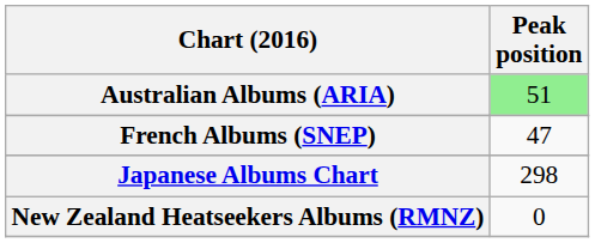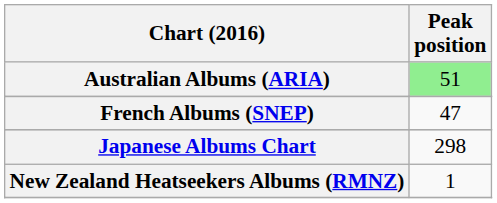New Zealand Heatseekers Albums (RMNZ) | Peak position: 0 -> 1
